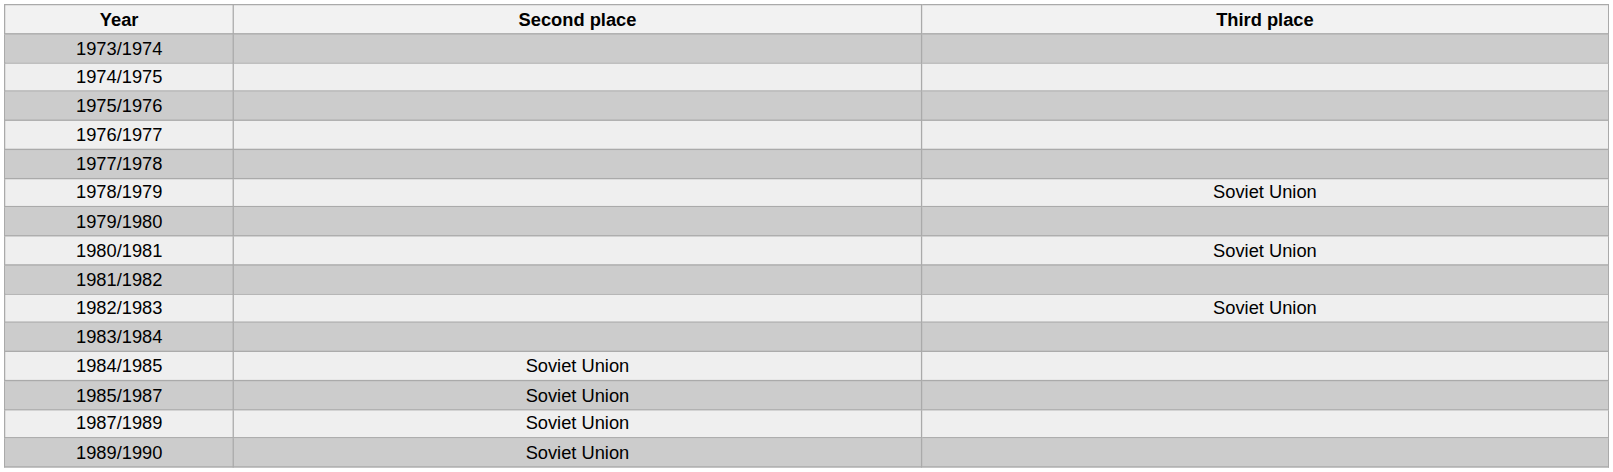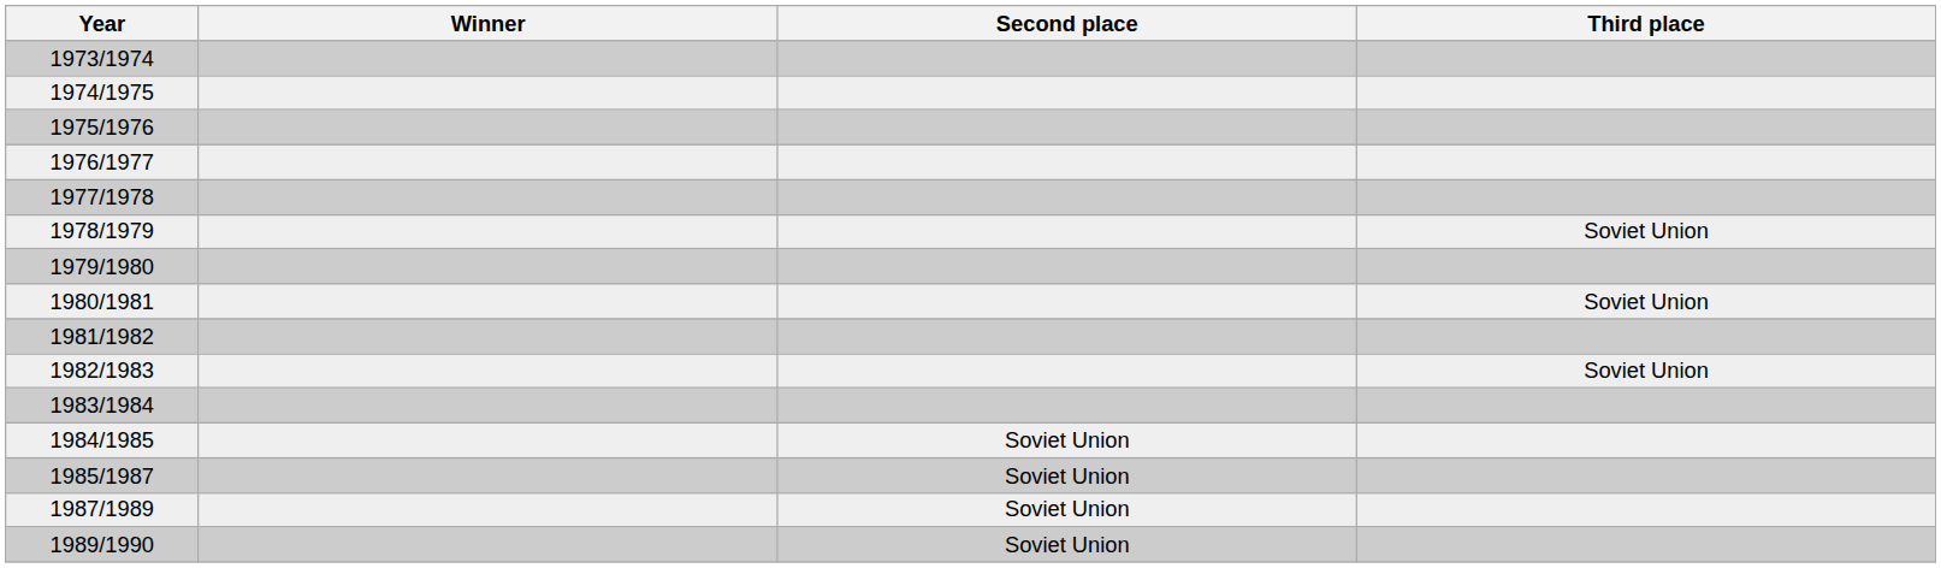+ column: Winner
